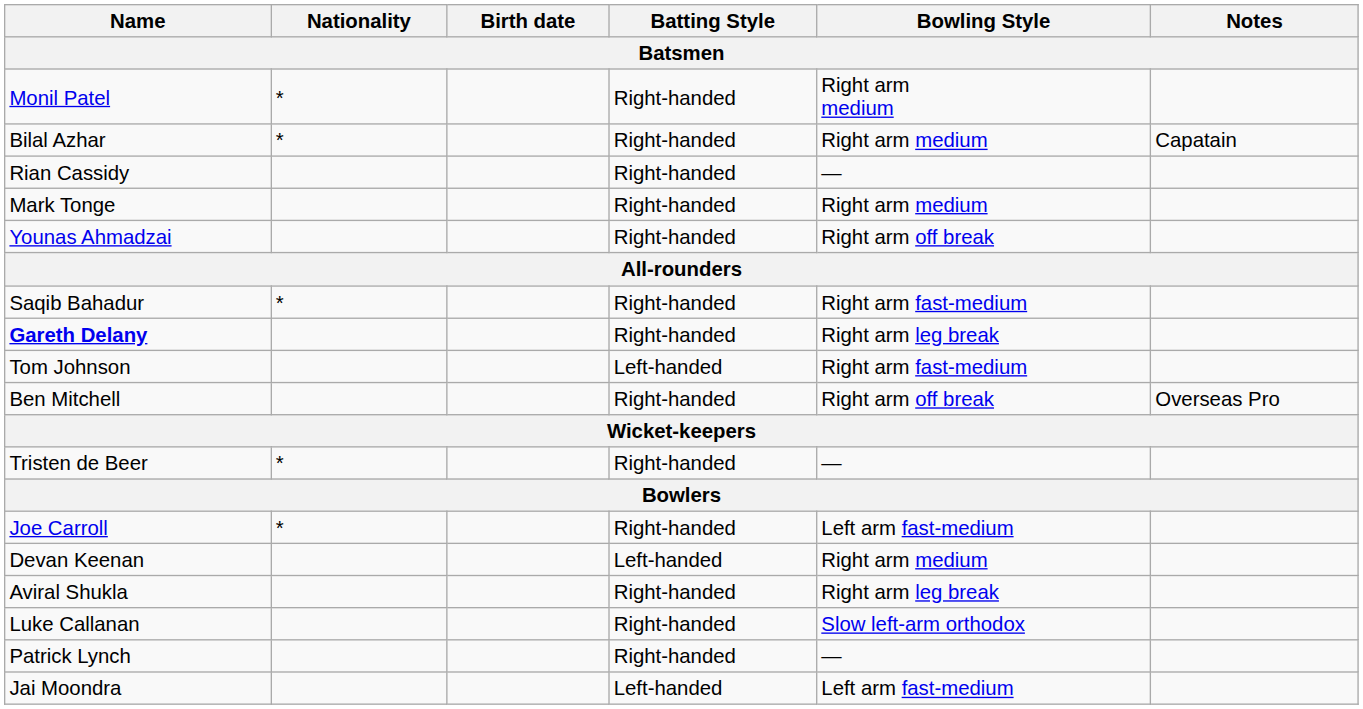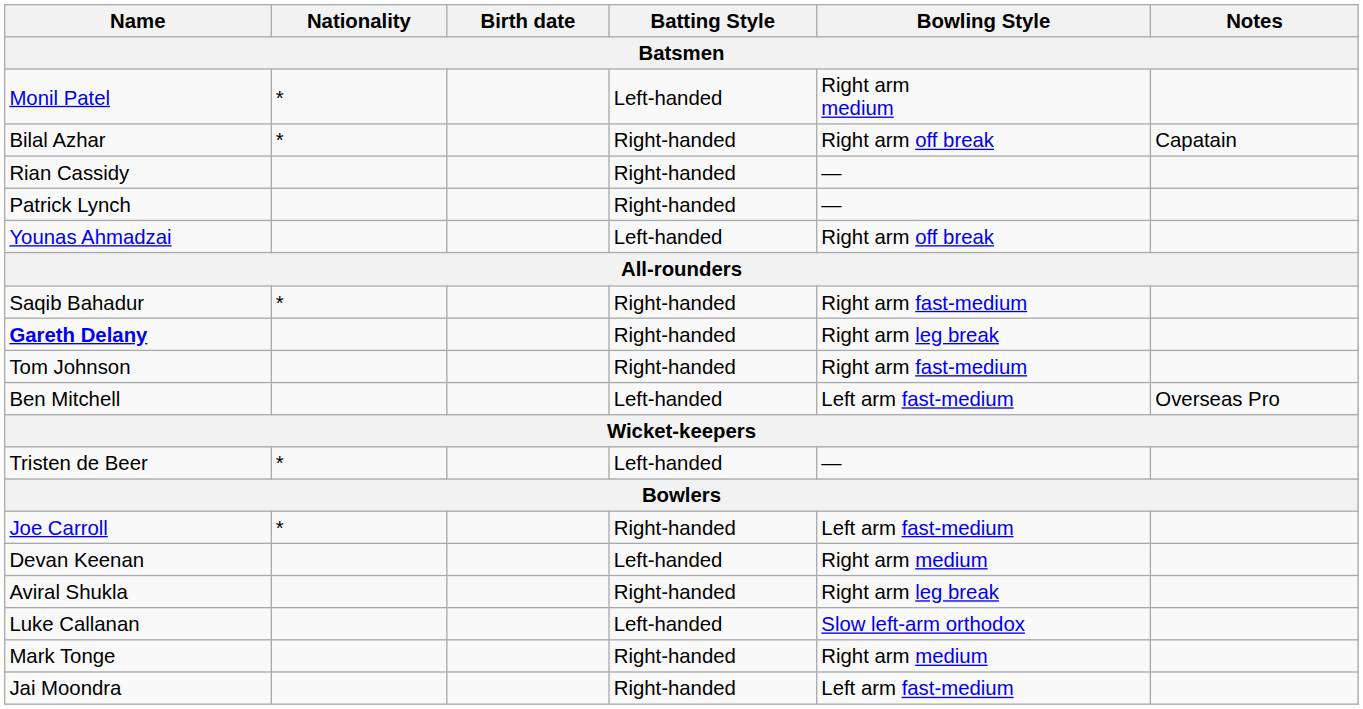Monil Patel | Batting Style: Right-handed -> Left-handed
Bilal Azhar | Bowling Style: Right arm medium -> Right arm off break
rows swapped: Patrick Lynch <-> Mark Tonge
Younas Ahmadzai | Batting Style: Right-handed -> Left-handed
Tom Johnson | Batting Style: Left-handed -> Right-handed
Ben Mitchell | Batting Style: Right-handed -> Left-handed
Ben Mitchell | Bowling Style: Right arm off break -> Left arm fast-medium
Tristen de Beer | Batting Style: Right-handed -> Left-handed
Luke Callanan | Batting Style: Right-handed -> Left-handed
Jai Moondra | Batting Style: Left-handed -> Right-handed
